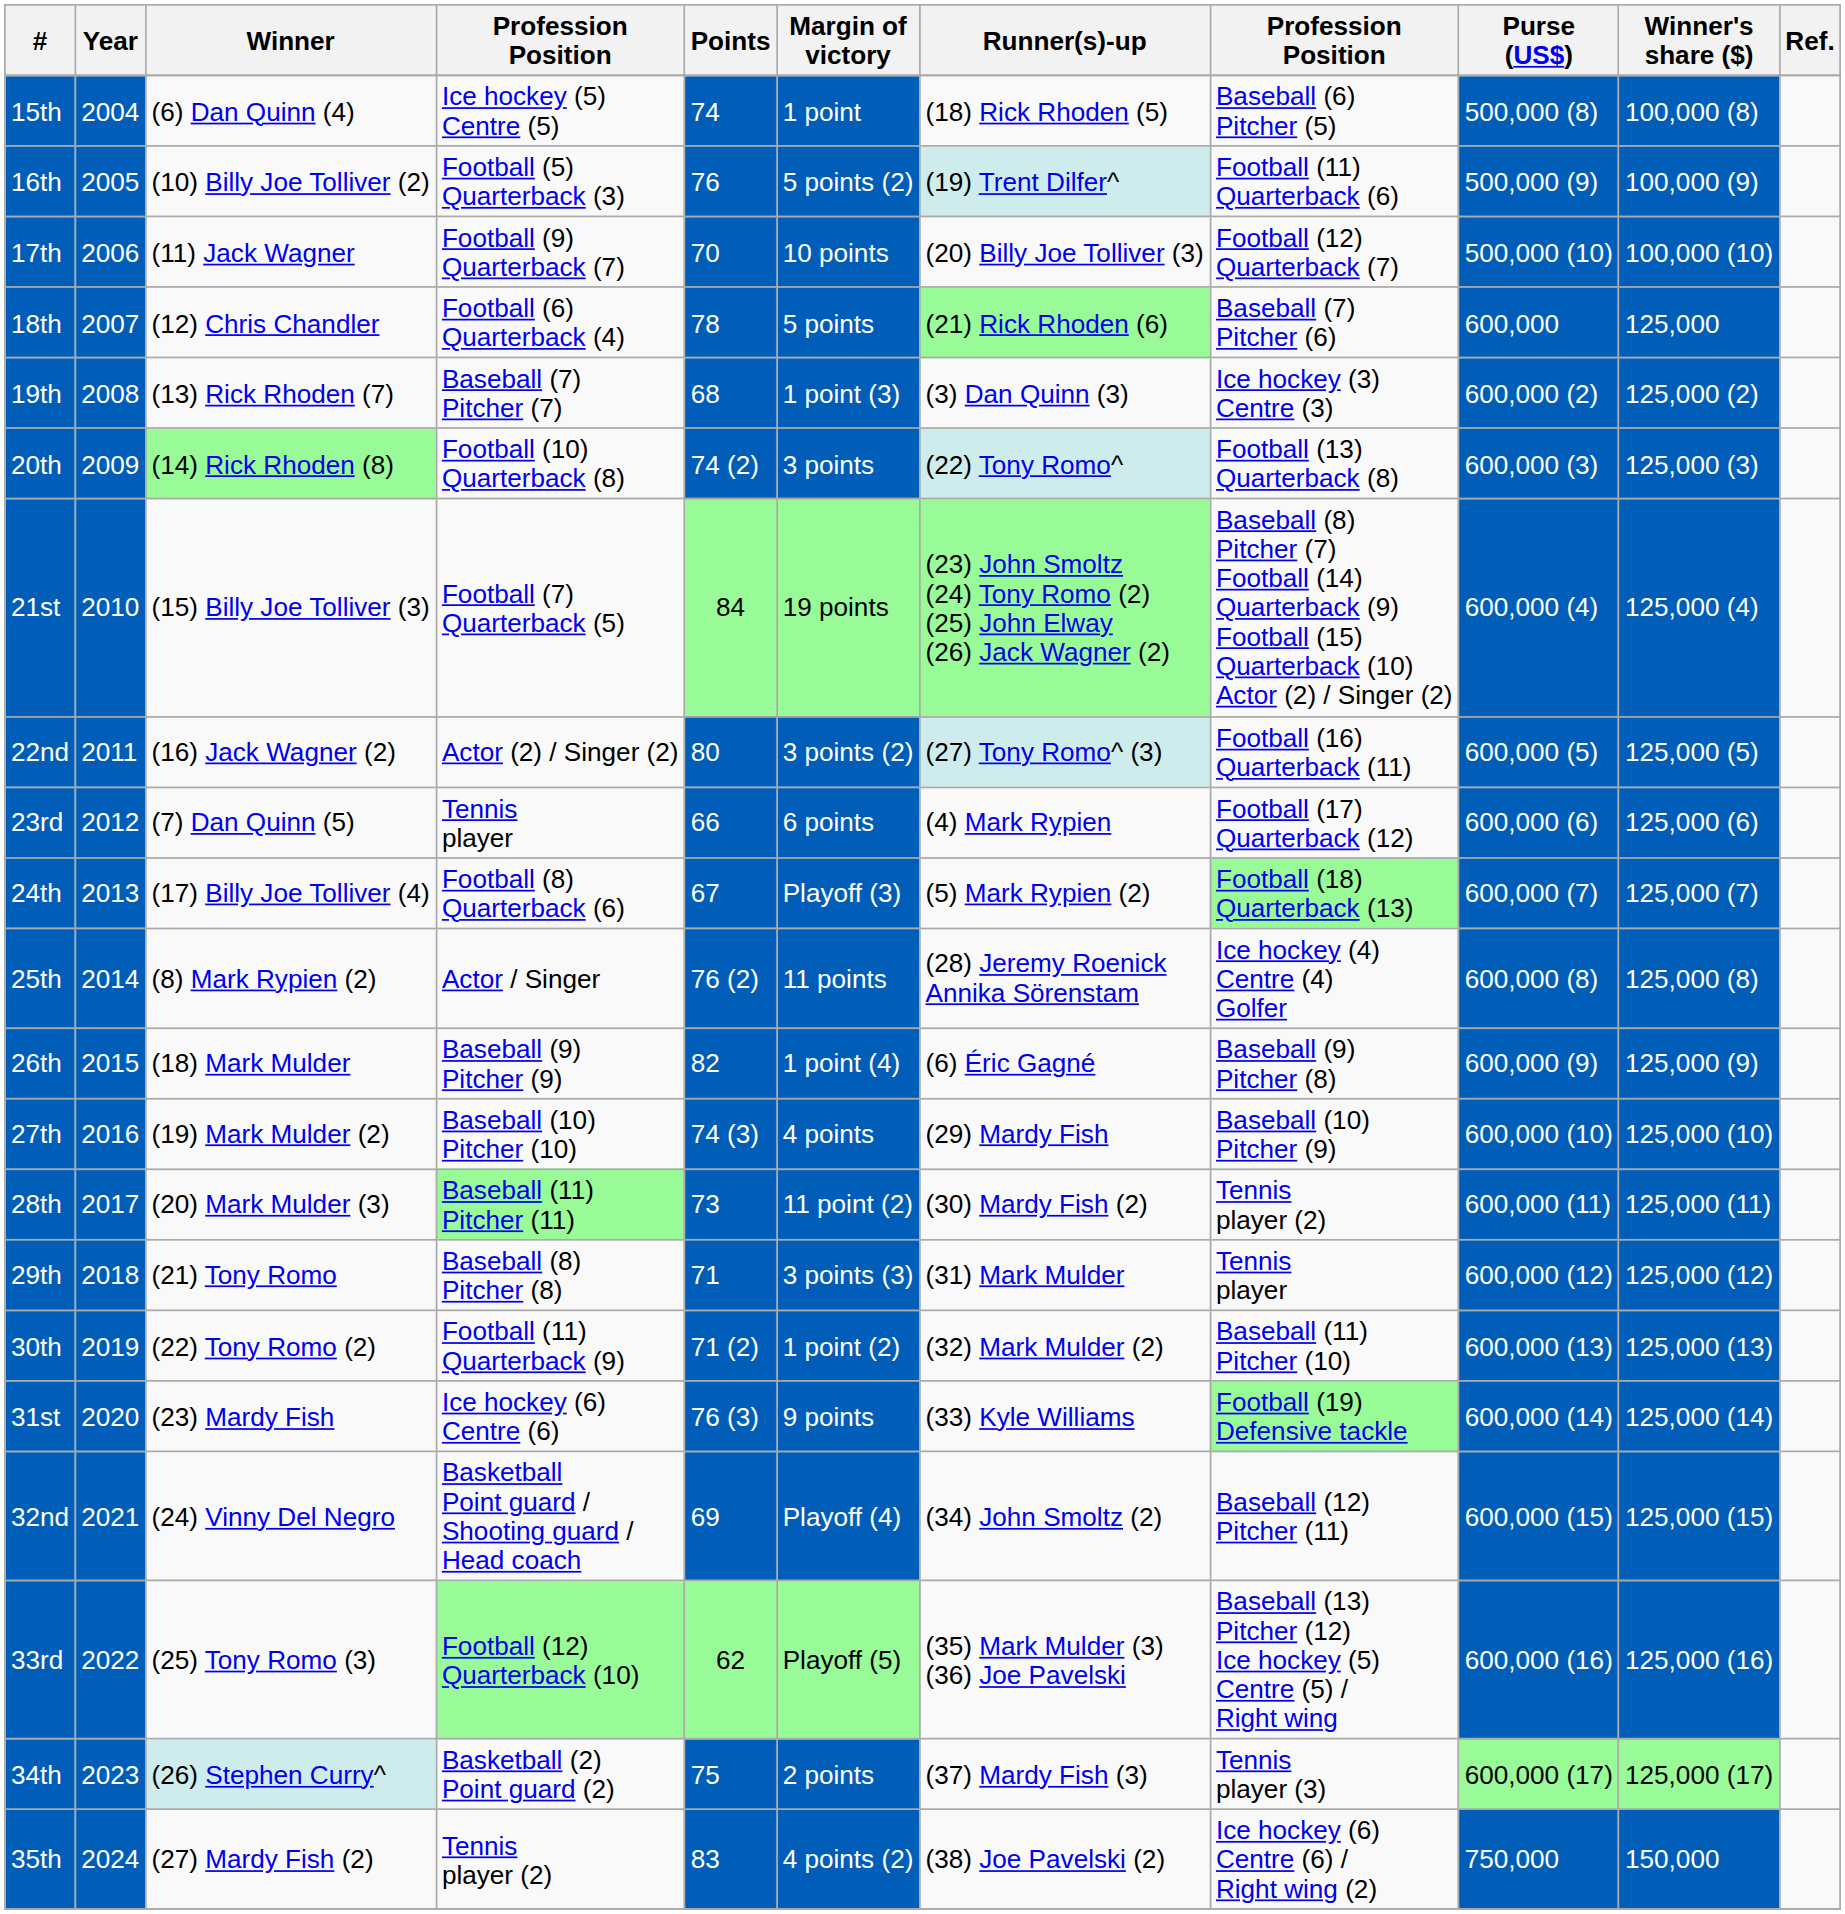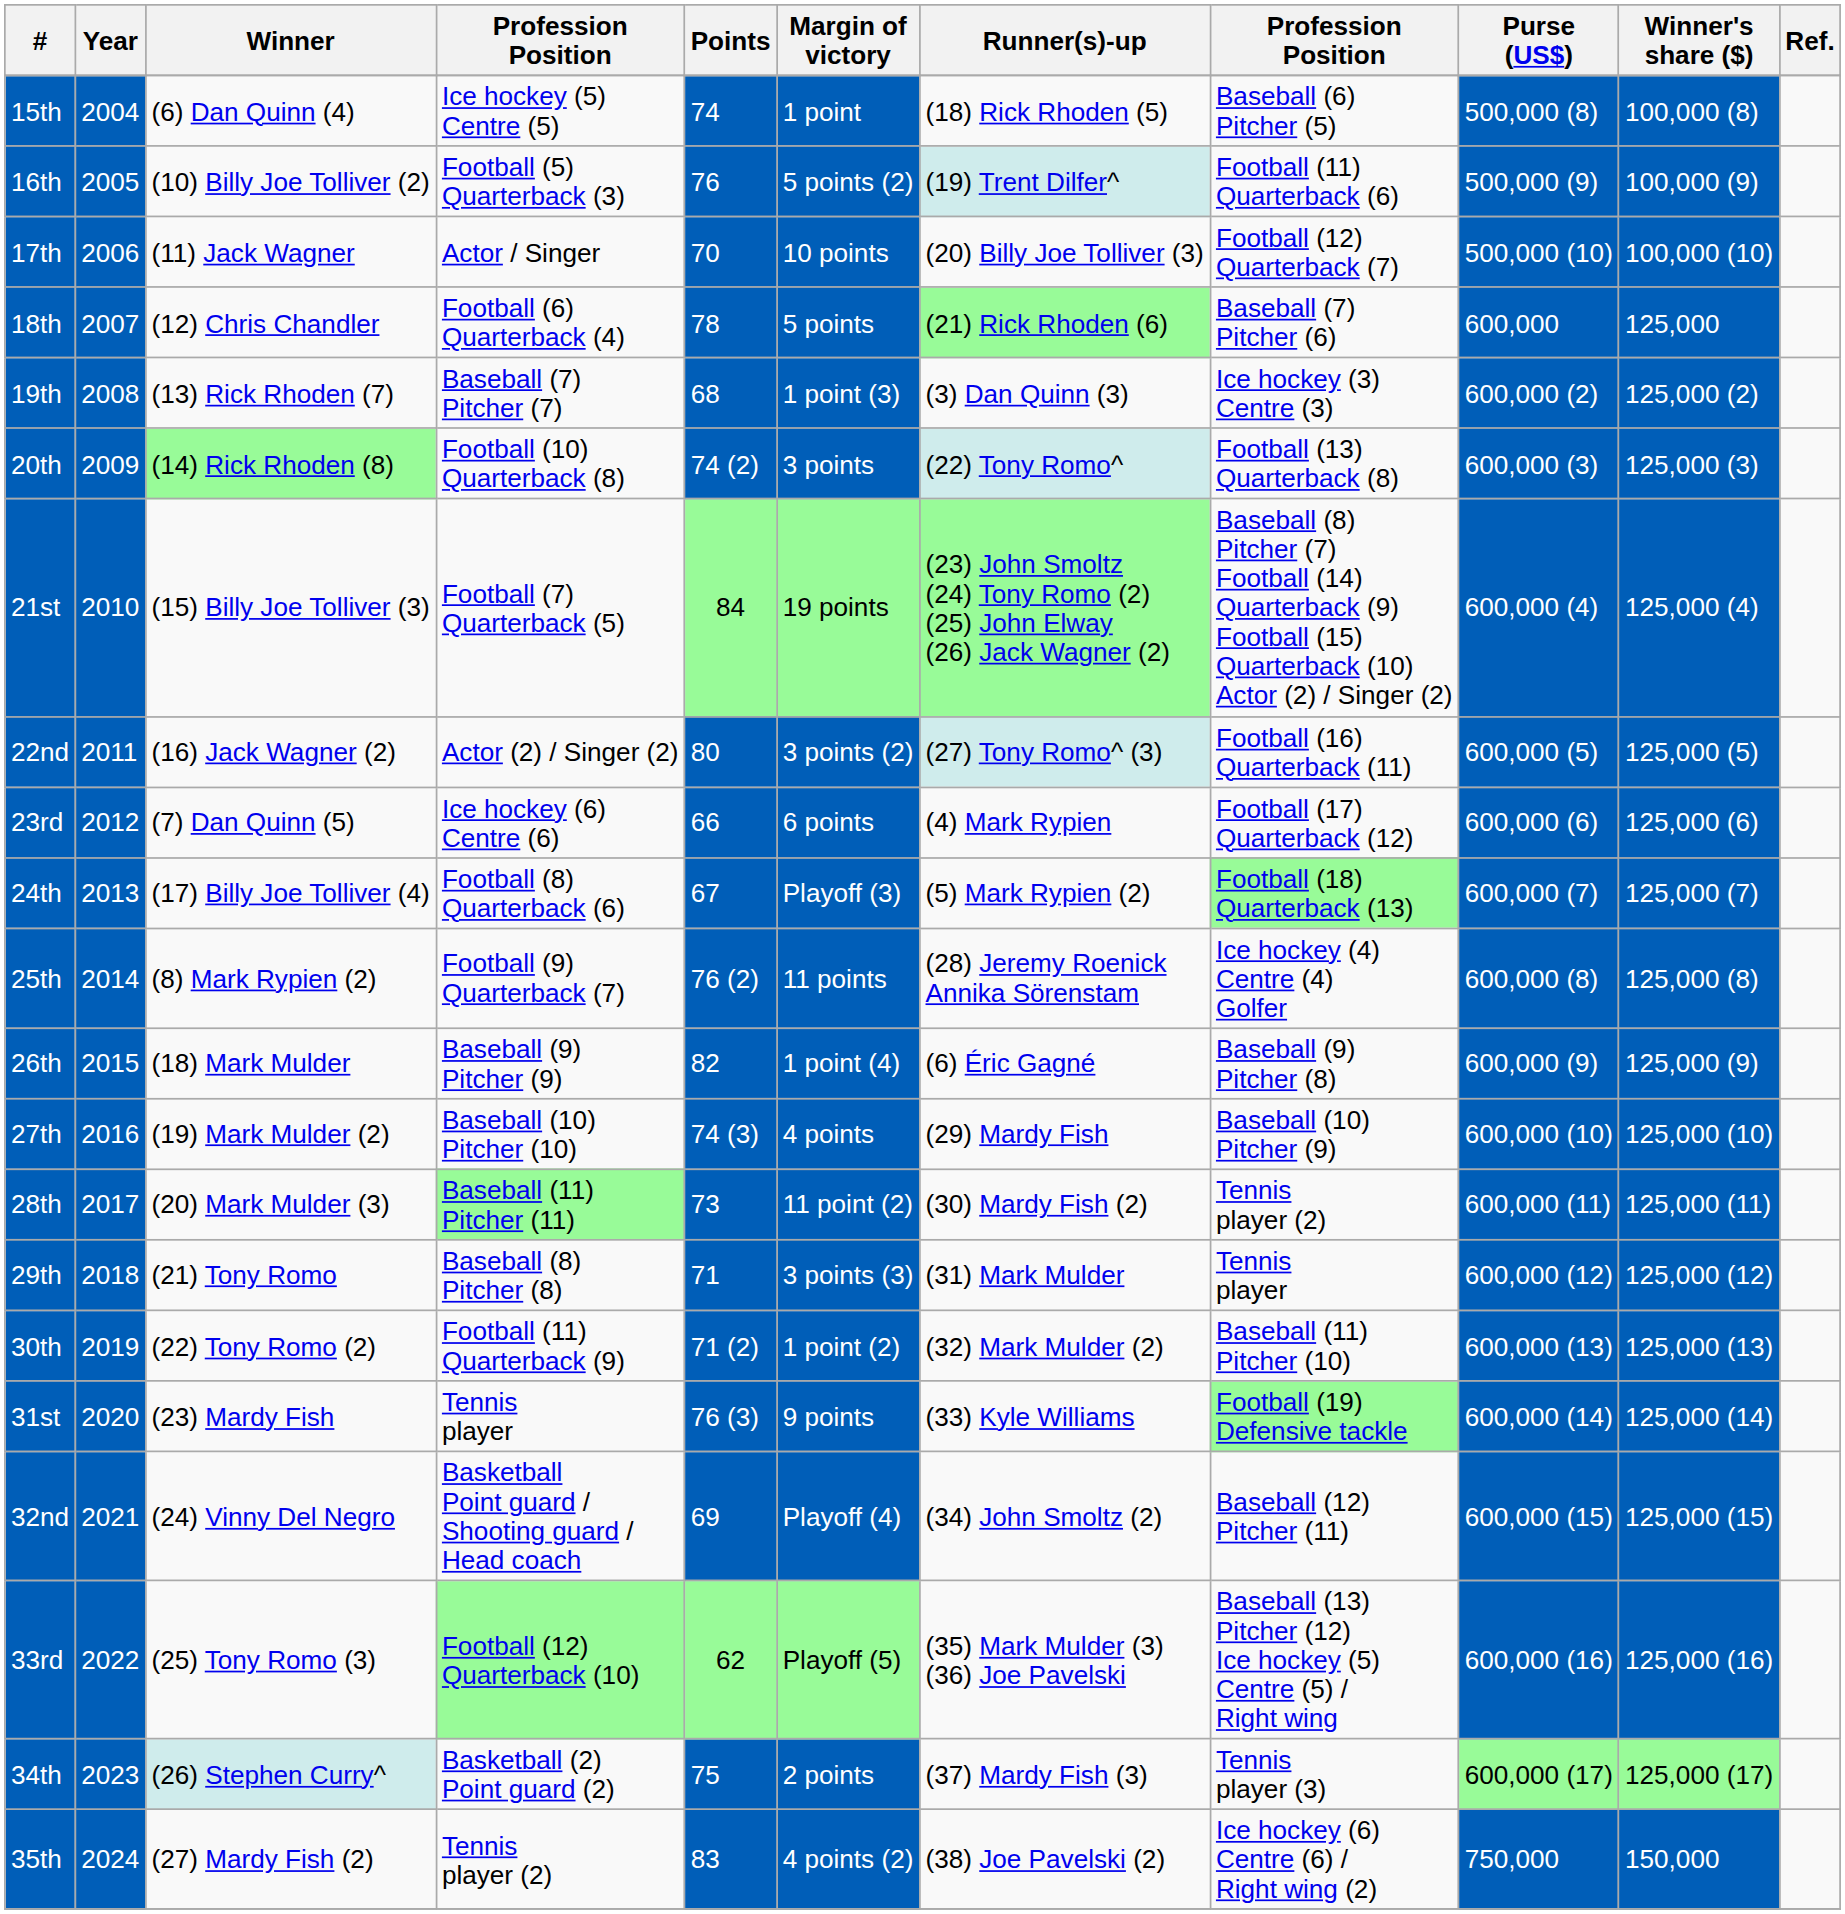17th | column 4: Football (9) Quarterback (7) -> Actor / Singer
23rd | column 4: Tennis player -> Ice hockey (6) Centre (6)
25th | column 4: Actor / Singer -> Football (9) Quarterback (7)
31st | column 4: Ice hockey (6) Centre (6) -> Tennis player
